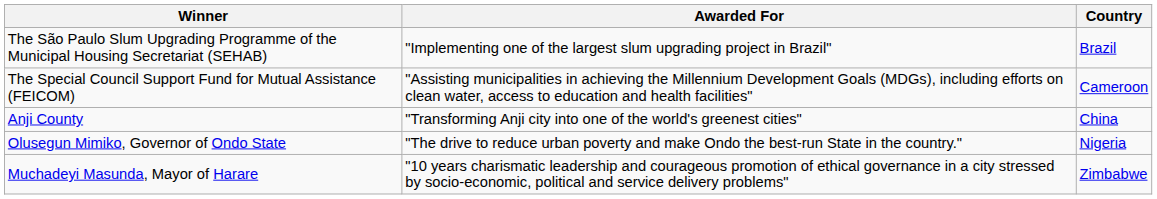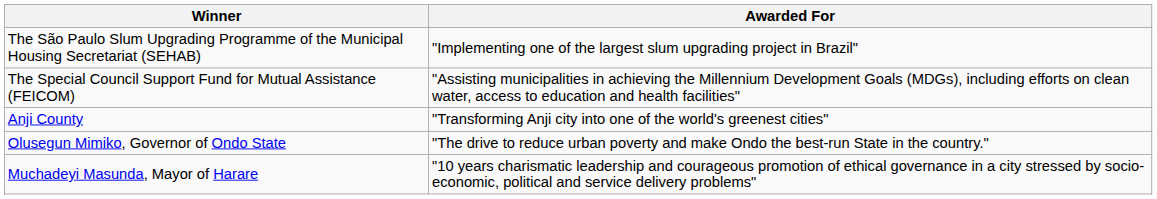- column: Country | Brazil | Cameroon | China | Nigeria | Zimbabwe
